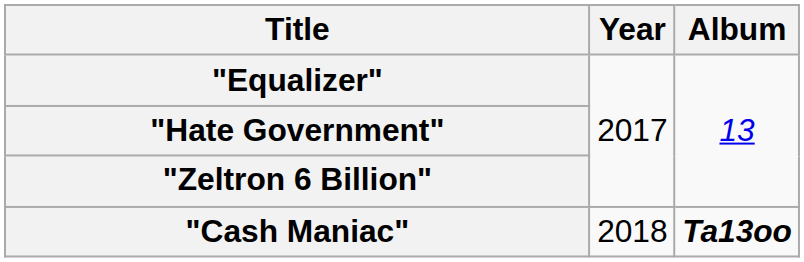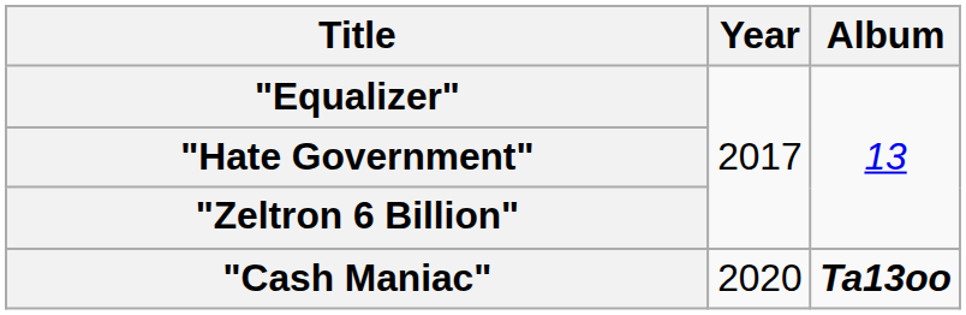"Cash Maniac" | Year: 2018 -> 2020
